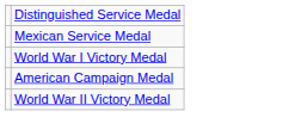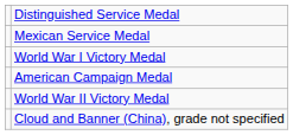+ row: Cloud and Banner (China), grade not specified
